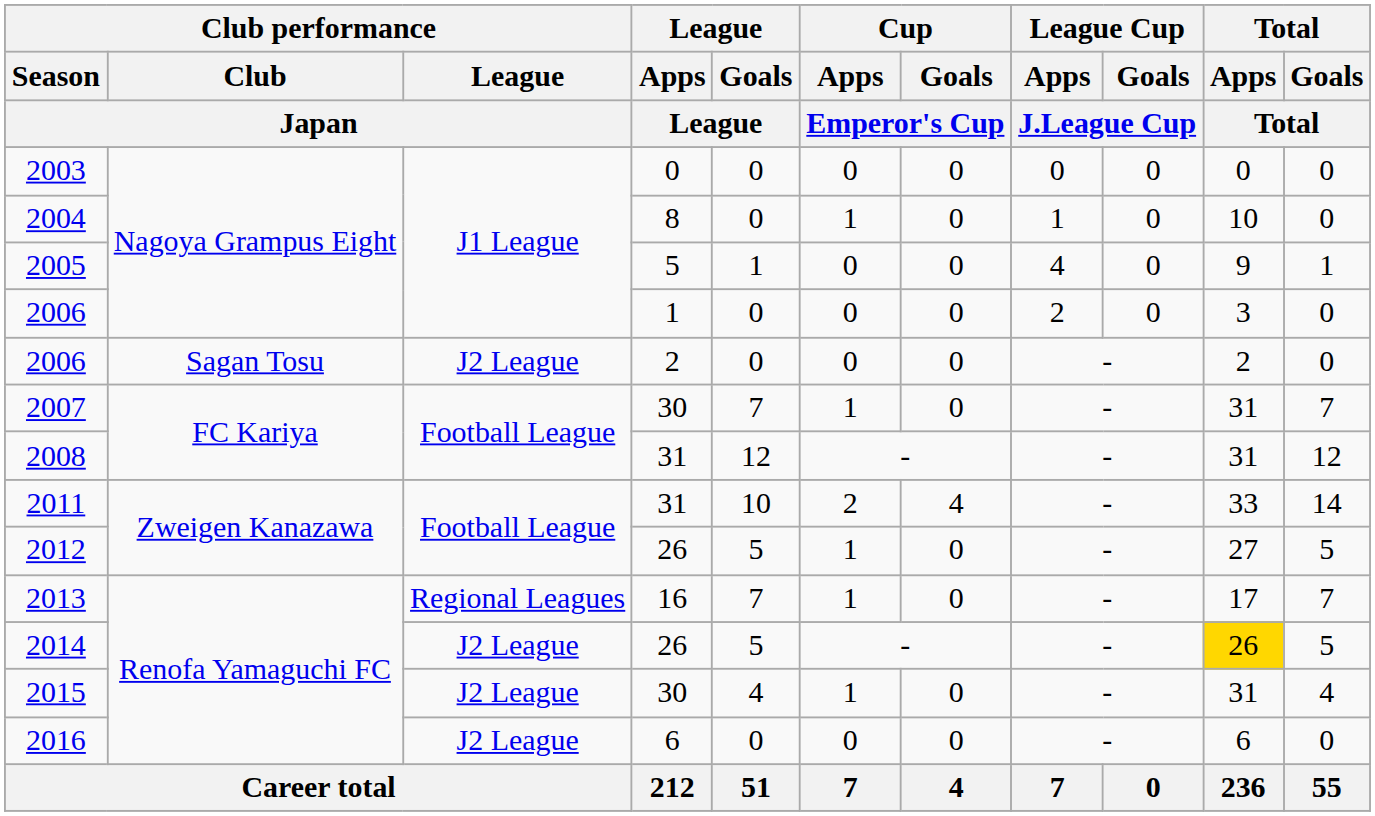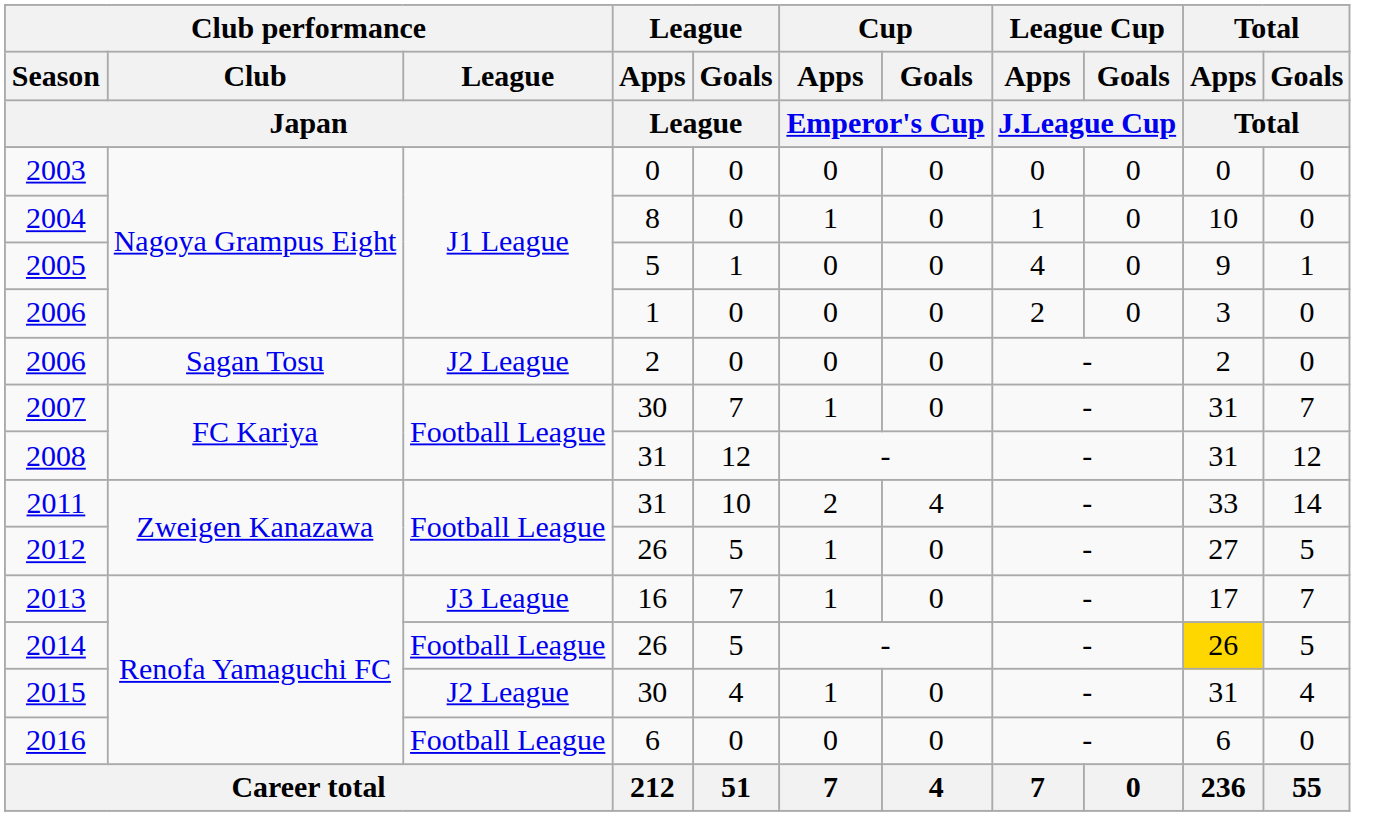2013 | Club performance / League / Japan: Regional Leagues -> J3 League
2014 | Club performance / League / Japan: J2 League -> Football League
2016 | Club performance / League / Japan: J2 League -> Football League
